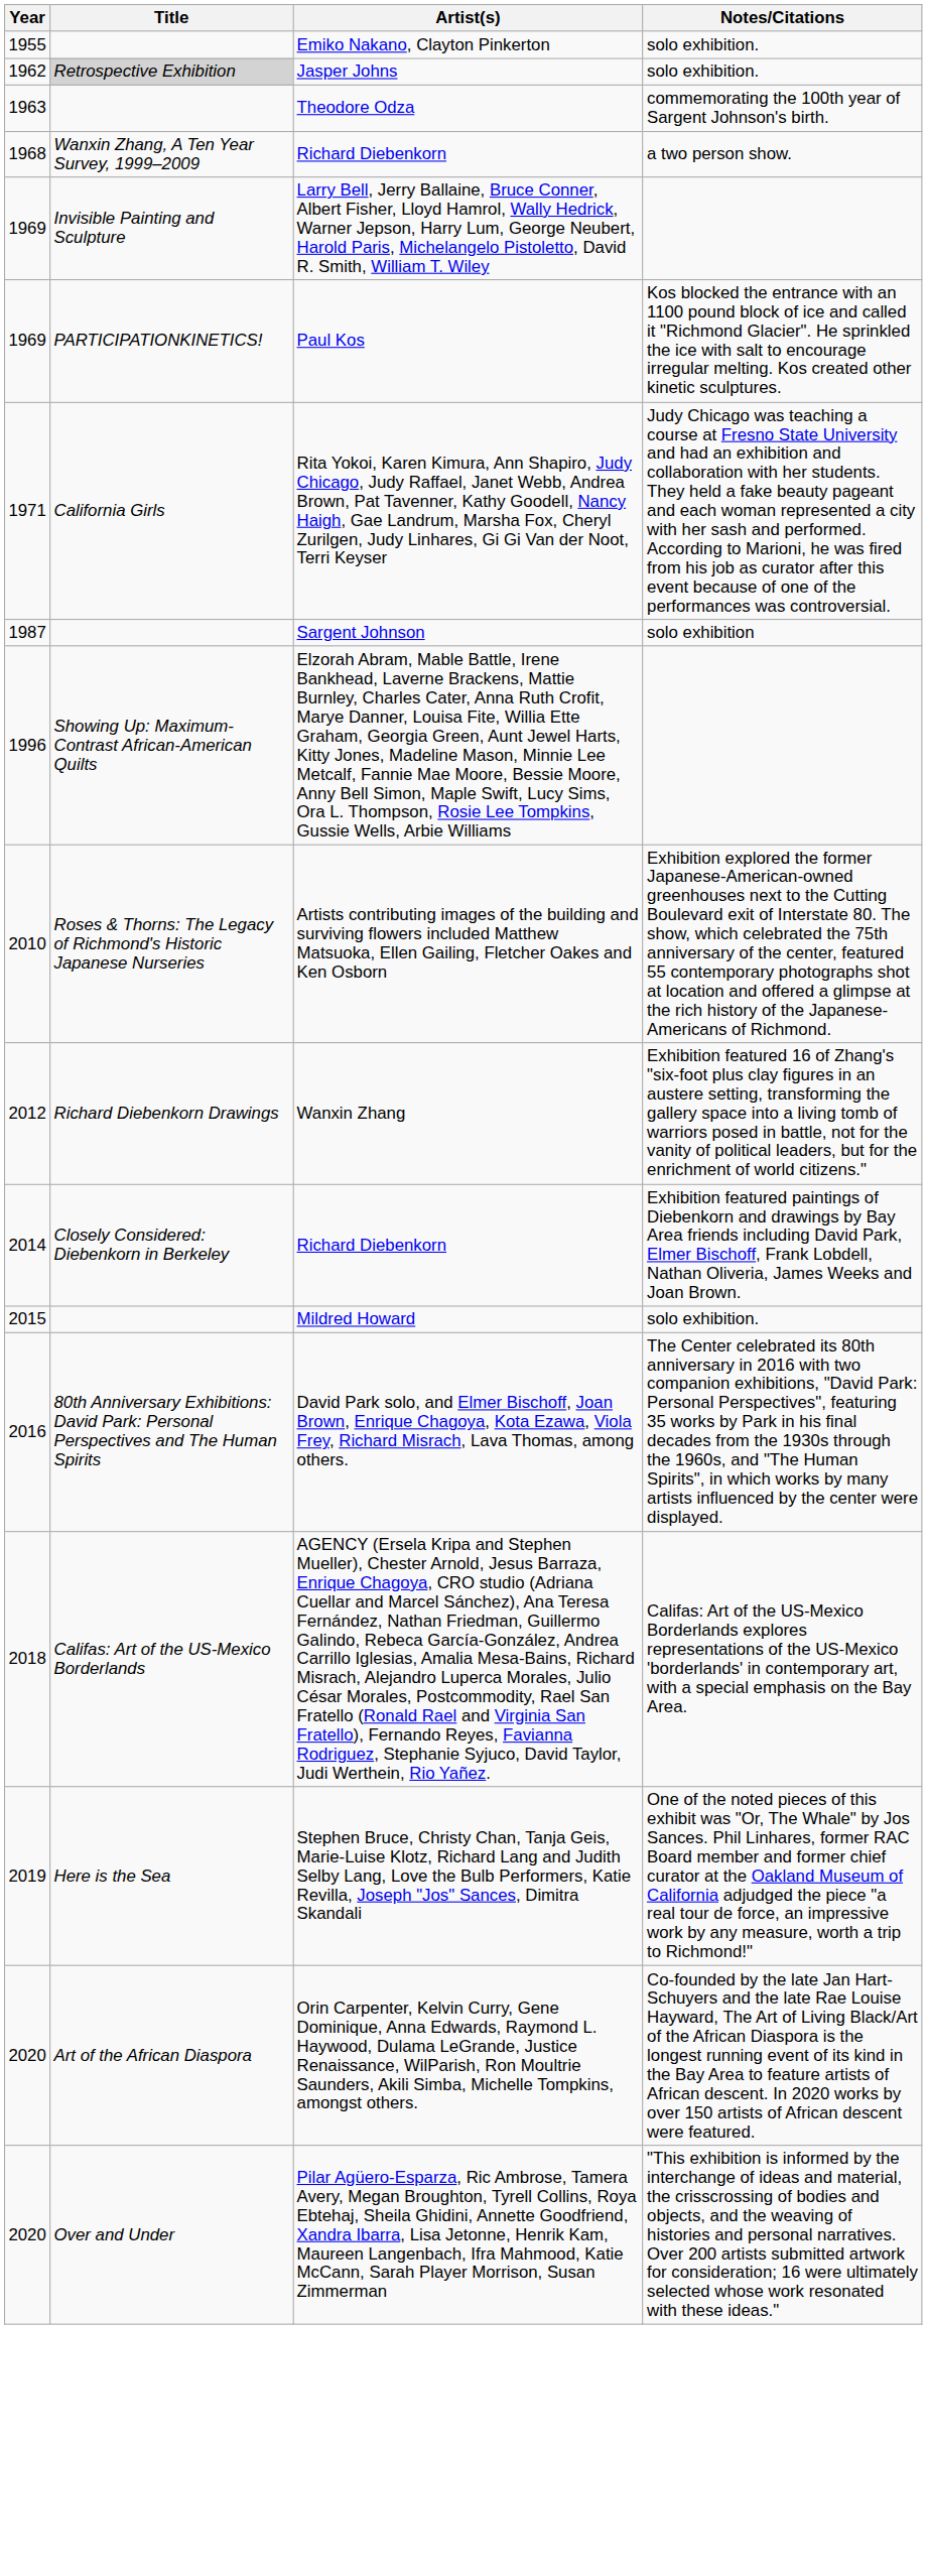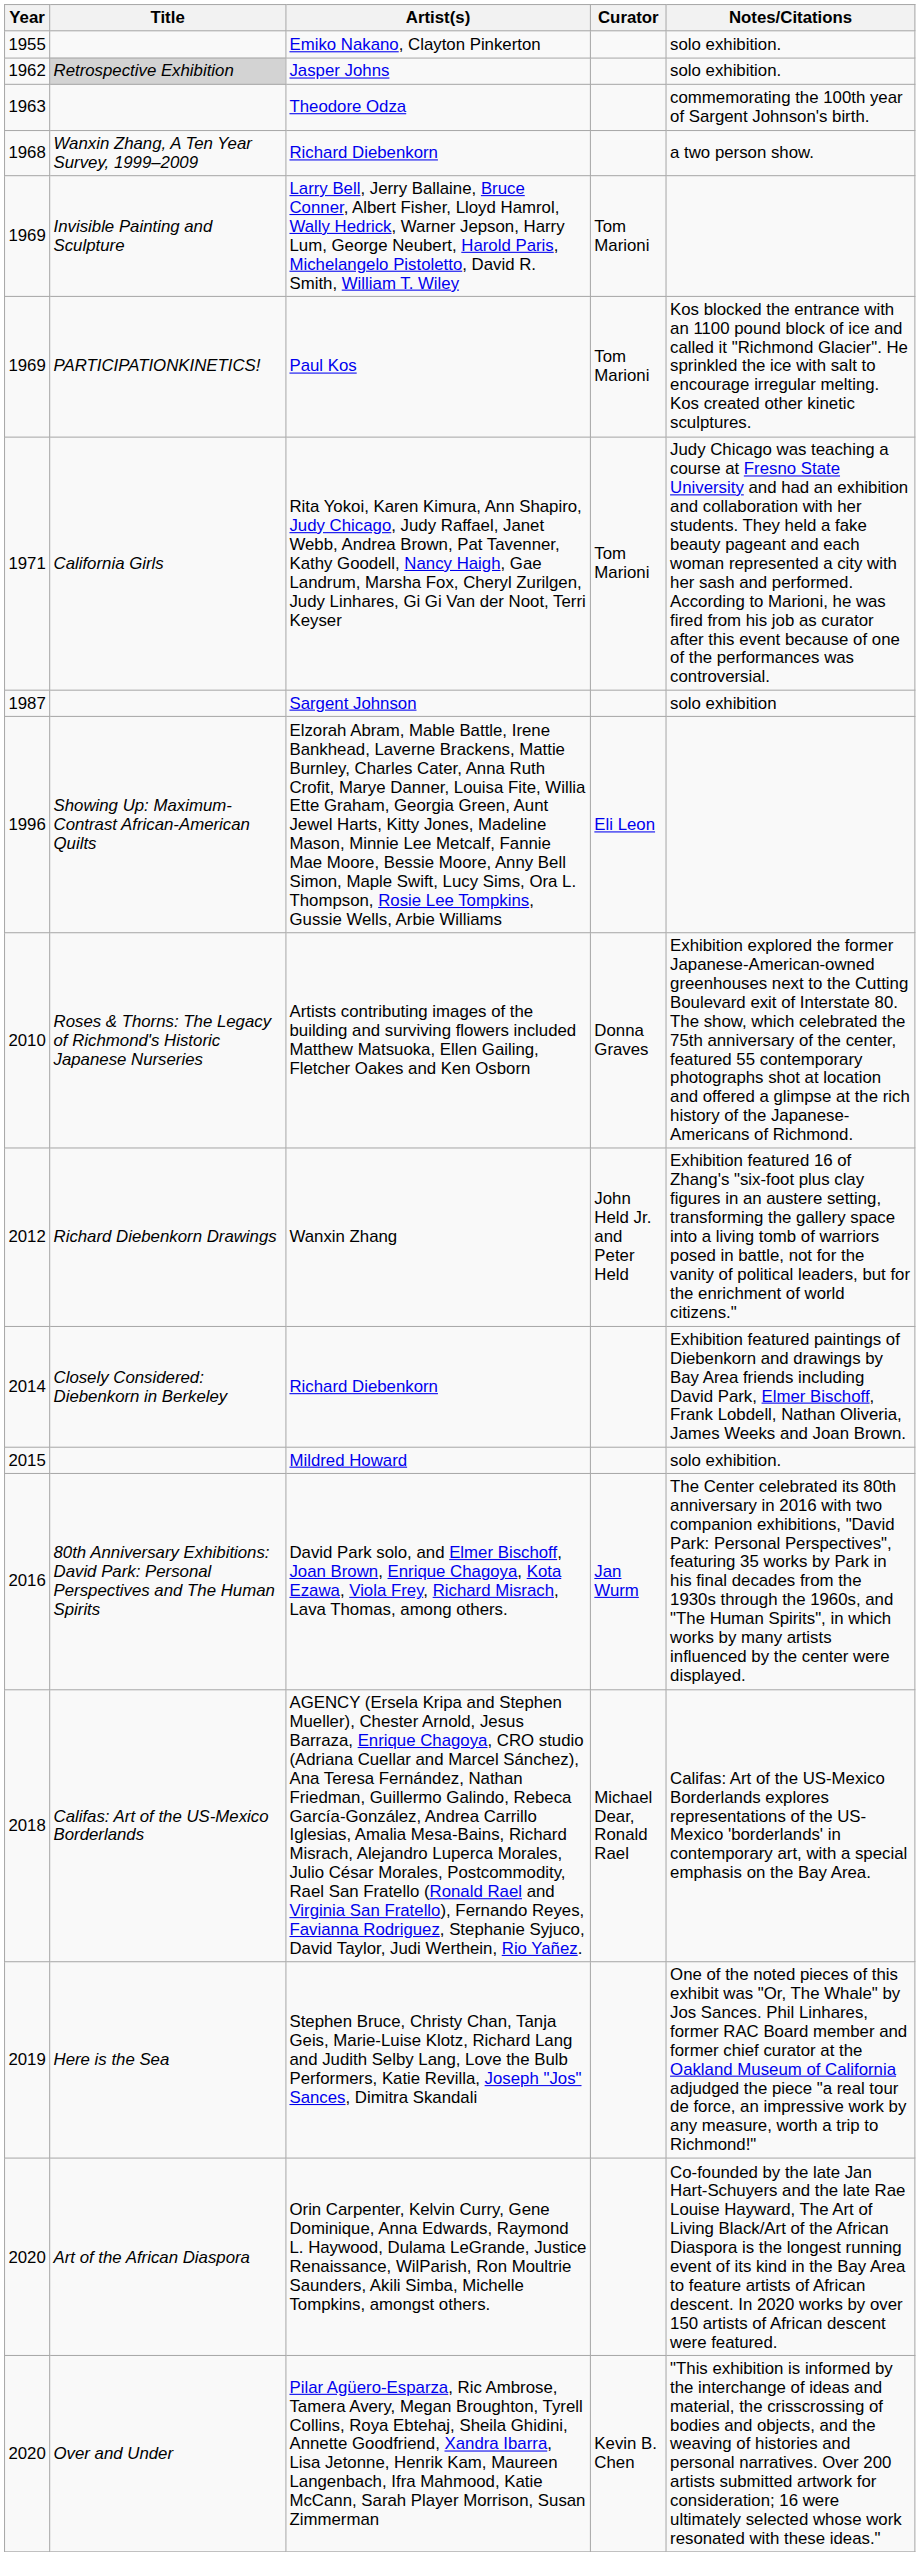+ column: Curator | Tom Marioni | Tom Marioni | Tom Marioni | Eli Leon | Donna Graves | John Held Jr. and Peter Held | Jan Wurm | Michael Dear, Ronald Rael | Kevin B. Chen
